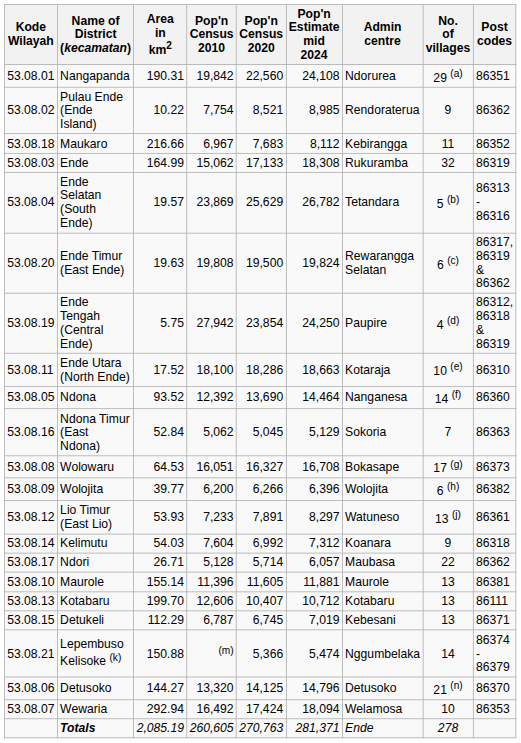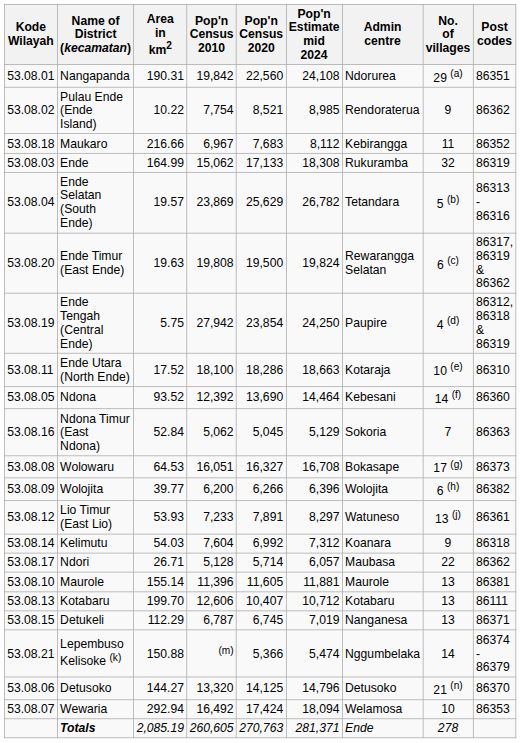Ndona | Admin centre: Nanganesa -> Kebesani
Detukeli | Admin centre: Kebesani -> Nanganesa
